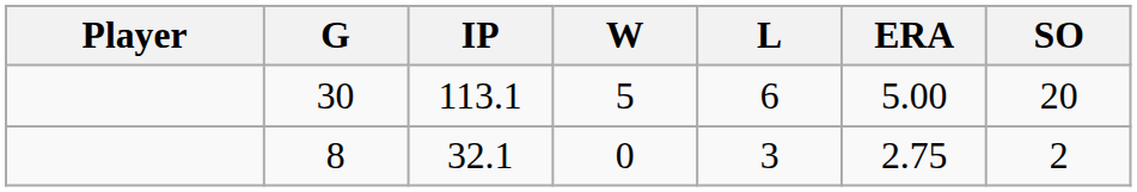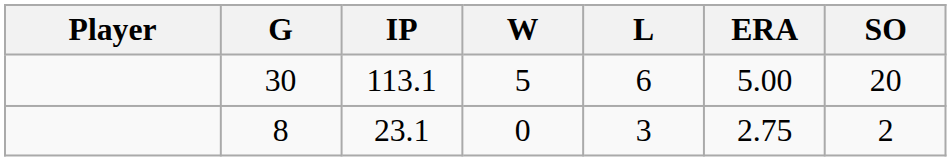8 | IP: 32.1 -> 23.1
